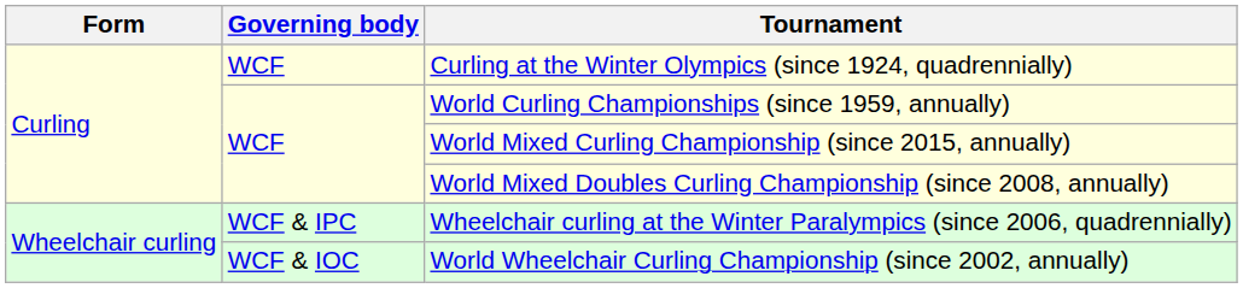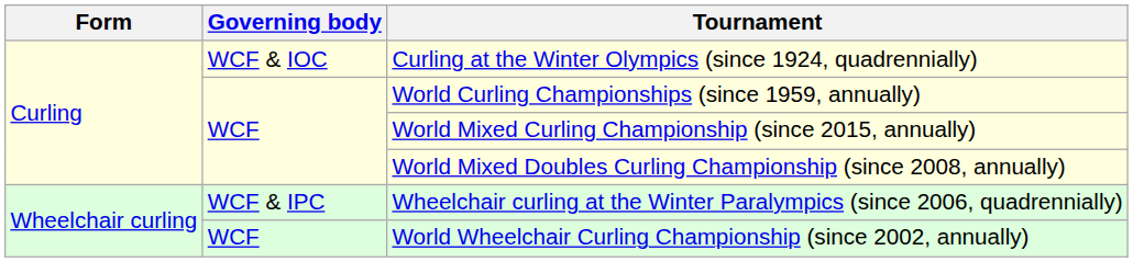Curling at the Winter Olympics (since 1924, quadrennially) | Governing body: WCF -> WCF & IOC
World Wheelchair Curling Championship (since 2002, annually) | Governing body: WCF & IOC -> WCF
